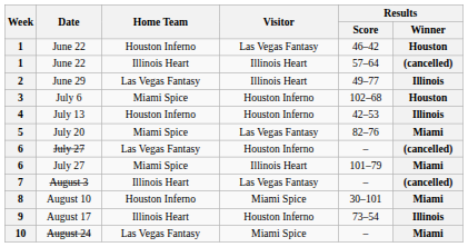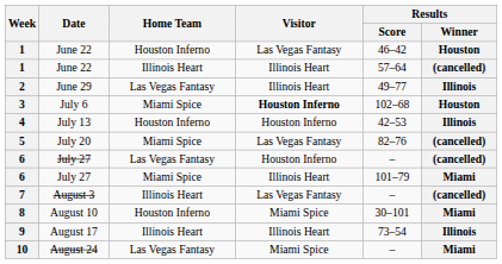3 | Visitor: normal -> bold
5 | Results / Winner: Miami -> (cancelled)
9 | Visitor: Houston Inferno -> Illinois Heart
